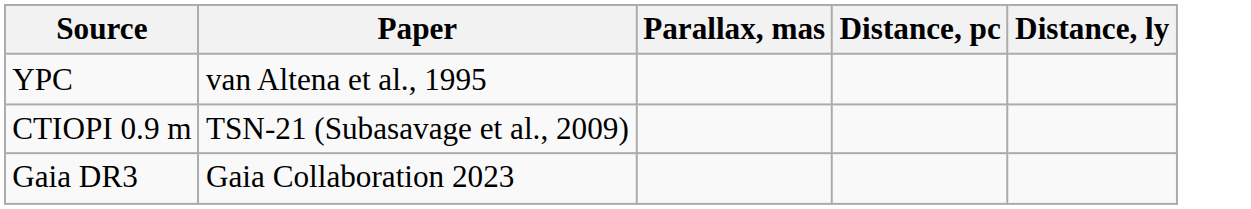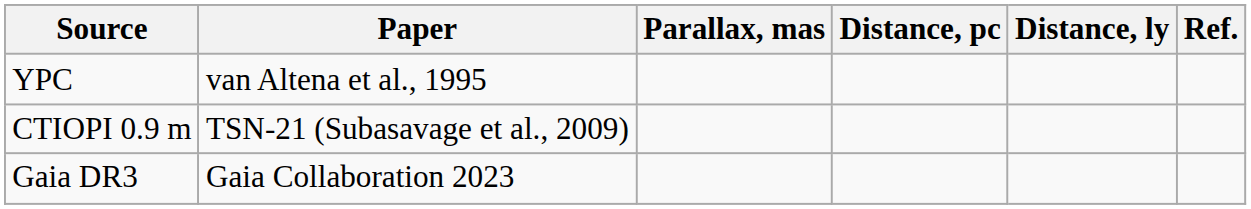+ column: Ref.
